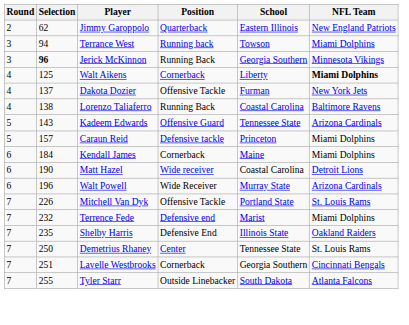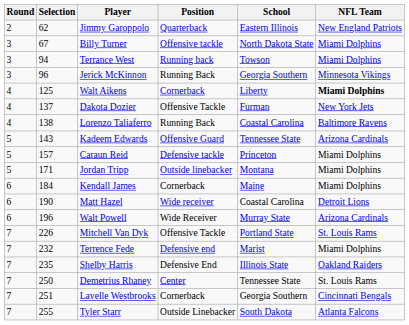+ row: 3 | 67 | Billy Turner | Offensive tackle | North Dakota State | Miami Dolphins
Jerick McKinnon | Selection: bold -> normal
+ row: 5 | 171 | Jordan Tripp | Outside linebacker | Montana | Miami Dolphins
